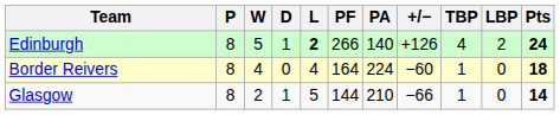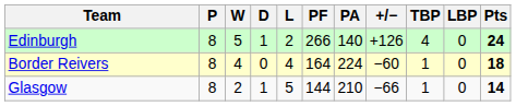Edinburgh | L: bold -> normal
Edinburgh | LBP: 2 -> 0
